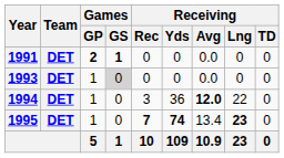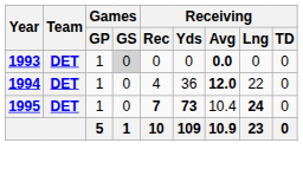- row: 1991 | DET | 2 | 1 | 0 | 0 | 0.0 | 0 | 0
1993 | Receiving / Avg: normal -> bold
1994 | Receiving / Rec: 3 -> 4
1995 | Receiving / Yds: 74 -> 73
1995 | Receiving / Avg: 13.4 -> 10.4
1995 | Receiving / Lng: 23 -> 24
